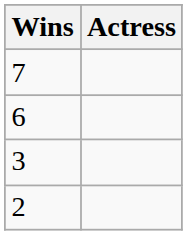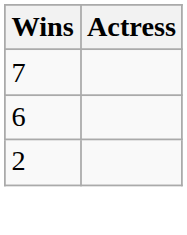- row: 3
